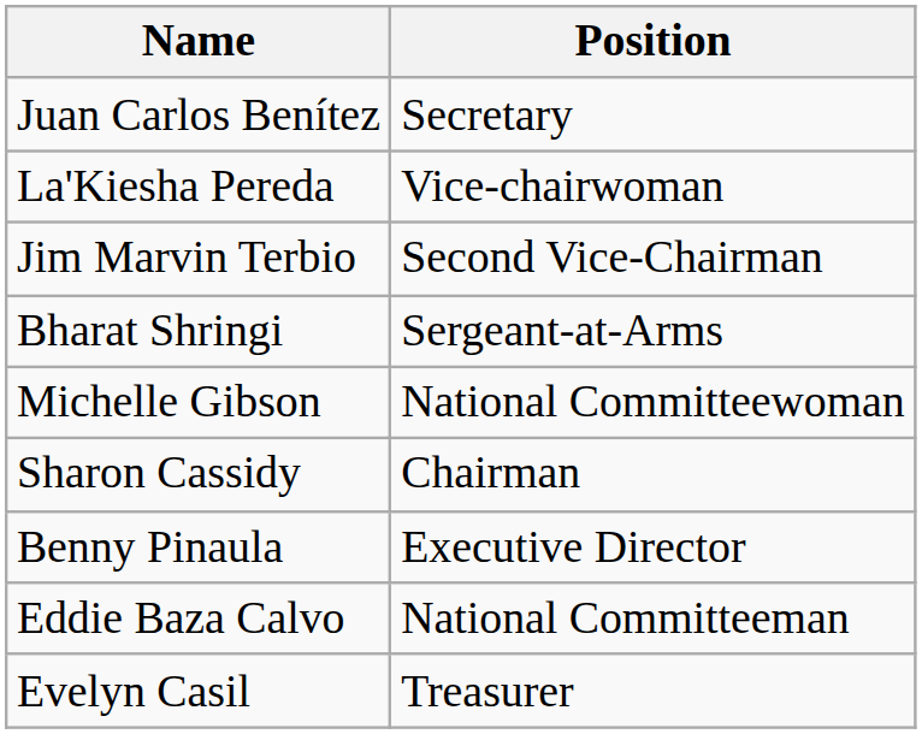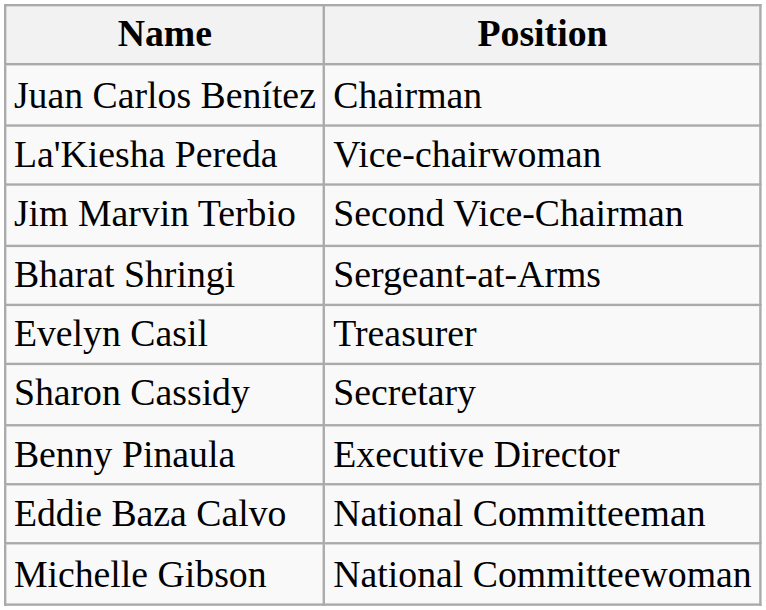Juan Carlos Benítez | Position: Secretary -> Chairman
rows swapped: Evelyn Casil <-> Michelle Gibson
Sharon Cassidy | Position: Chairman -> Secretary
